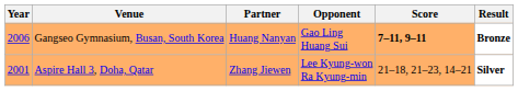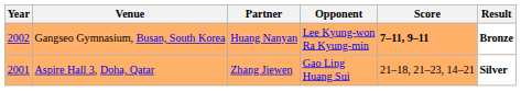Gangseo Gymnasium, Busan, South Korea | Year: 2006 -> 2002
Gangseo Gymnasium, Busan, South Korea | Opponent: Gao Ling Huang Sui -> Lee Kyung-won Ra Kyung-min
Aspire Hall 3, Doha, Qatar | Opponent: Lee Kyung-won Ra Kyung-min -> Gao Ling Huang Sui
